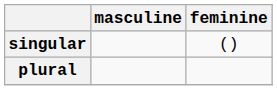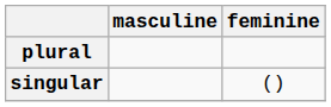rows swapped: singular <-> plural
